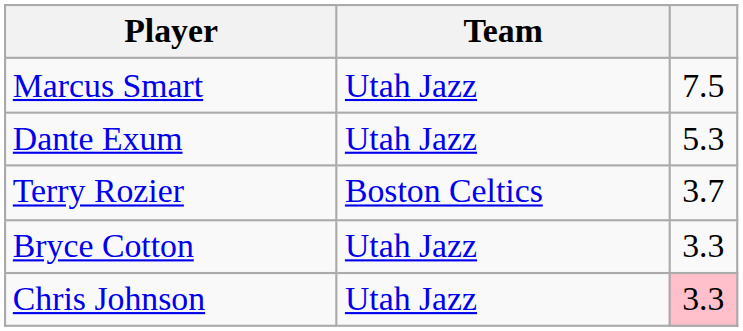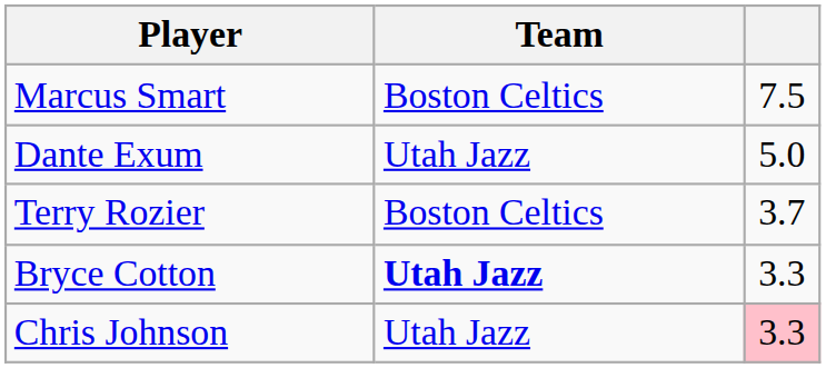Marcus Smart | Team: Utah Jazz -> Boston Celtics
Dante Exum | column 3: 5.3 -> 5.0
Bryce Cotton | Team: normal -> bold
